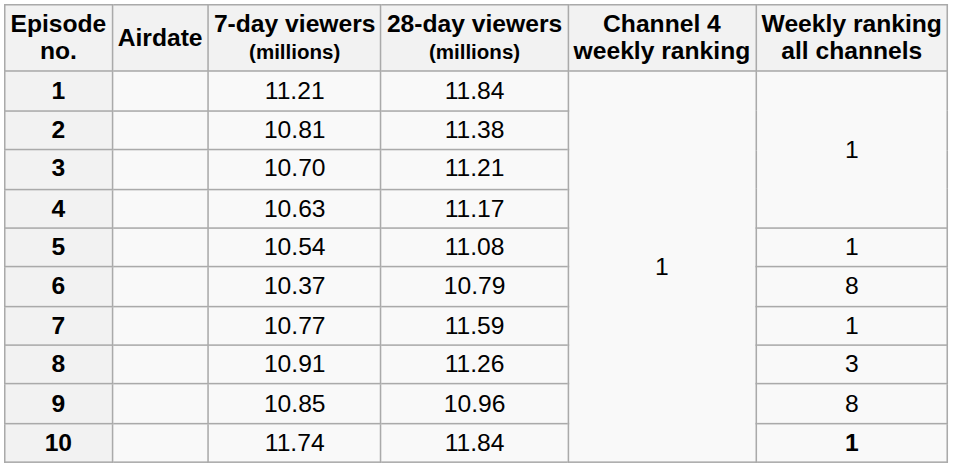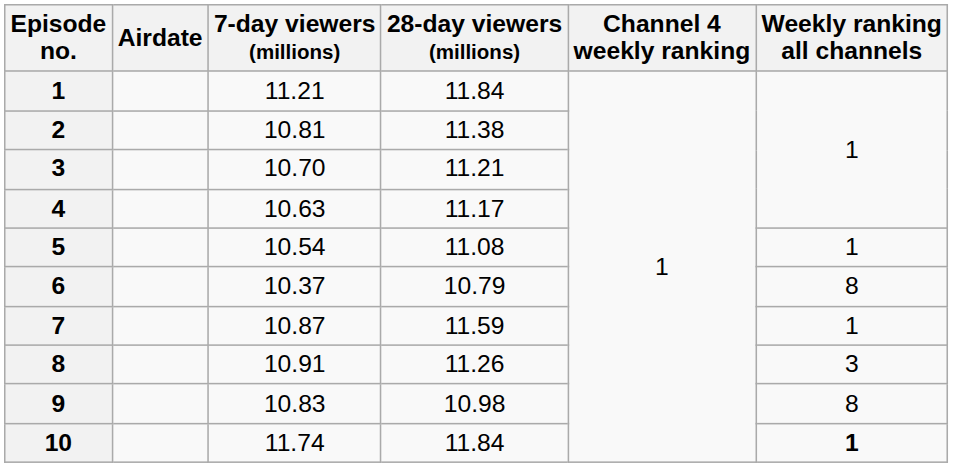7 | 7-day viewers (millions): 10.77 -> 10.87
9 | 7-day viewers (millions): 10.85 -> 10.83
9 | 28-day viewers (millions): 10.96 -> 10.98
